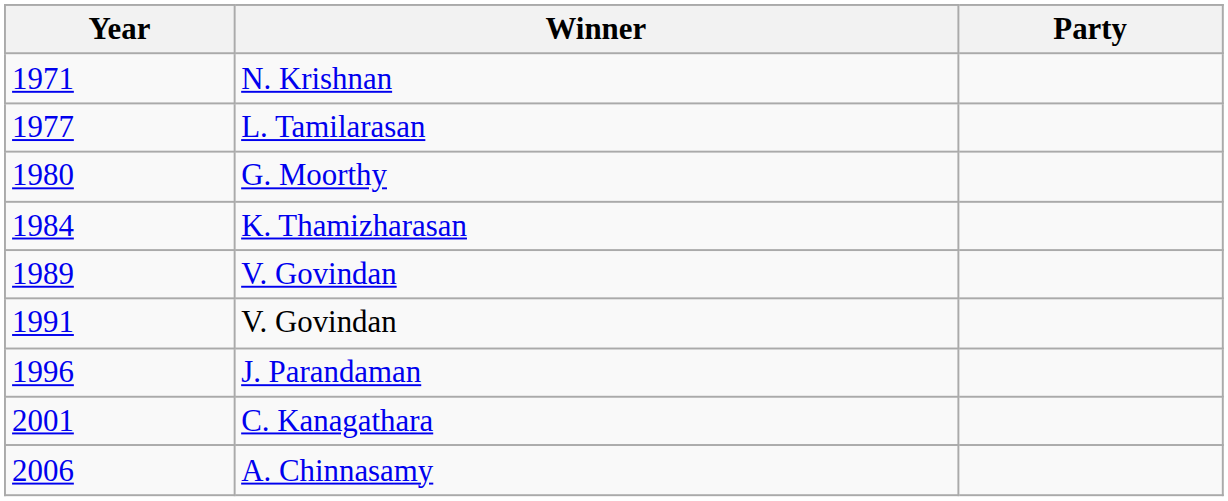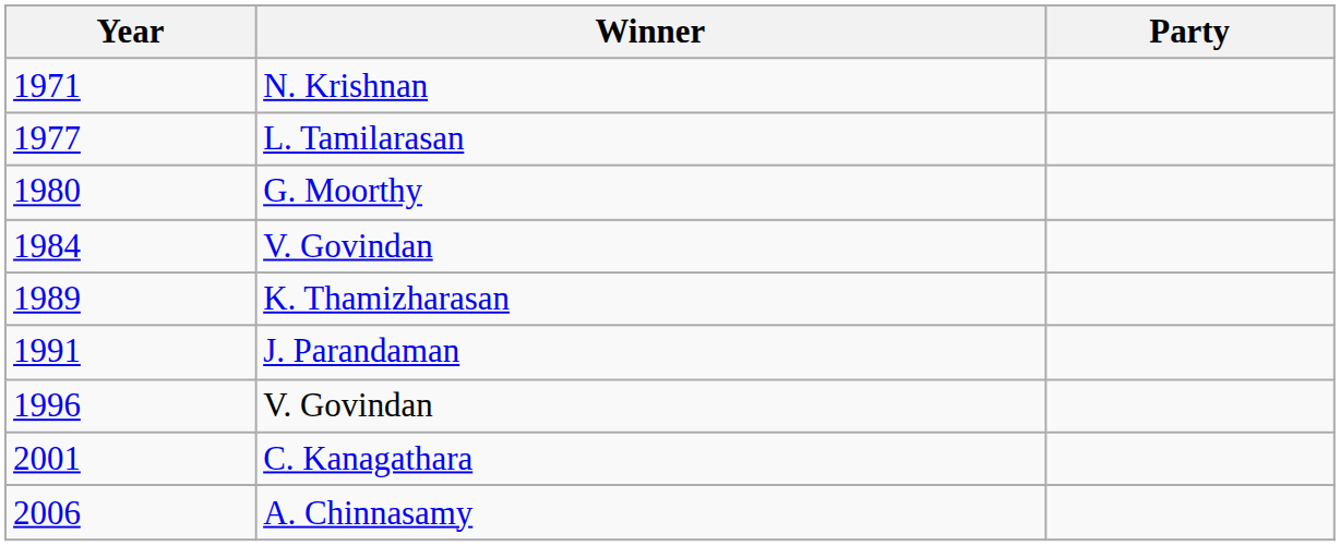1984 | Winner: K. Thamizharasan -> V. Govindan
1989 | Winner: V. Govindan -> K. Thamizharasan
1991 | Winner: V. Govindan -> J. Parandaman
1996 | Winner: J. Parandaman -> V. Govindan
